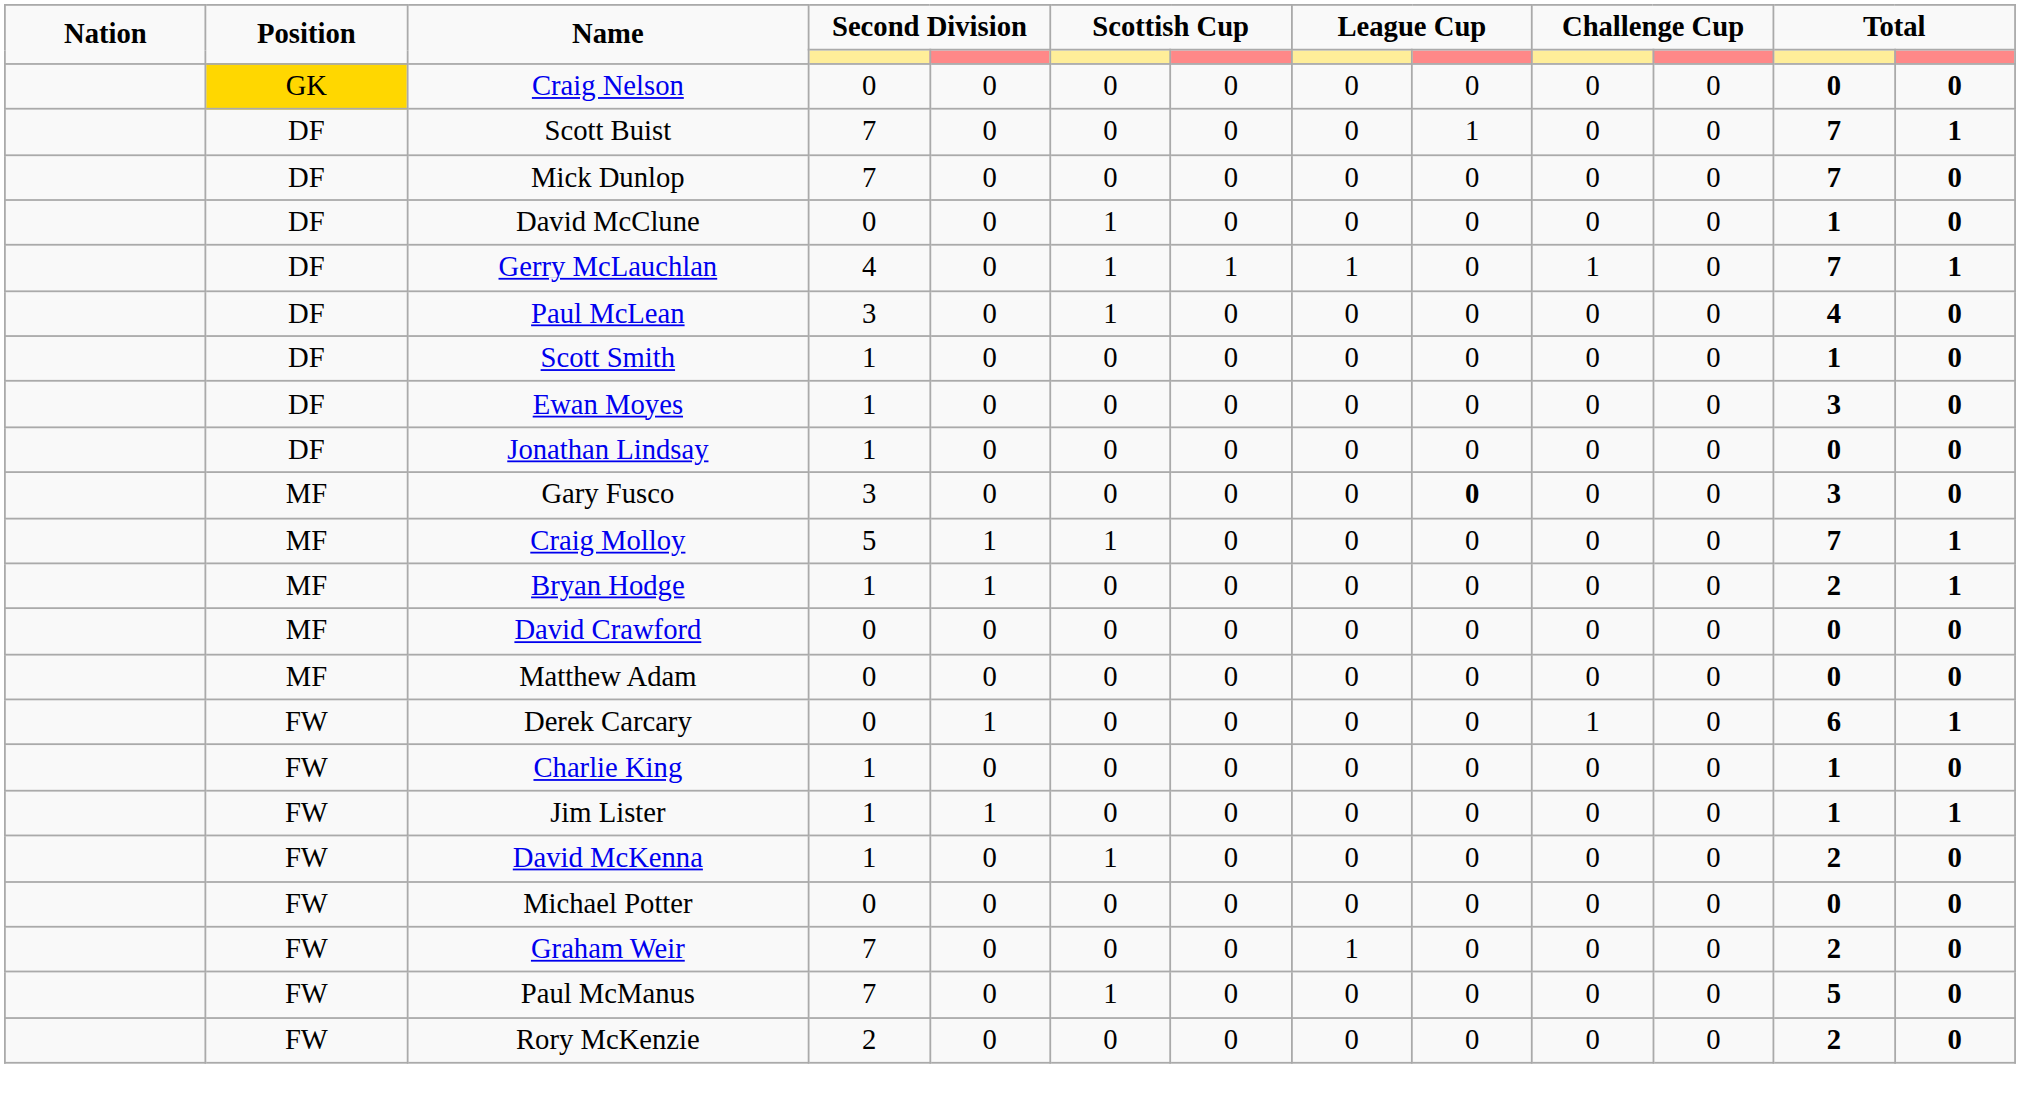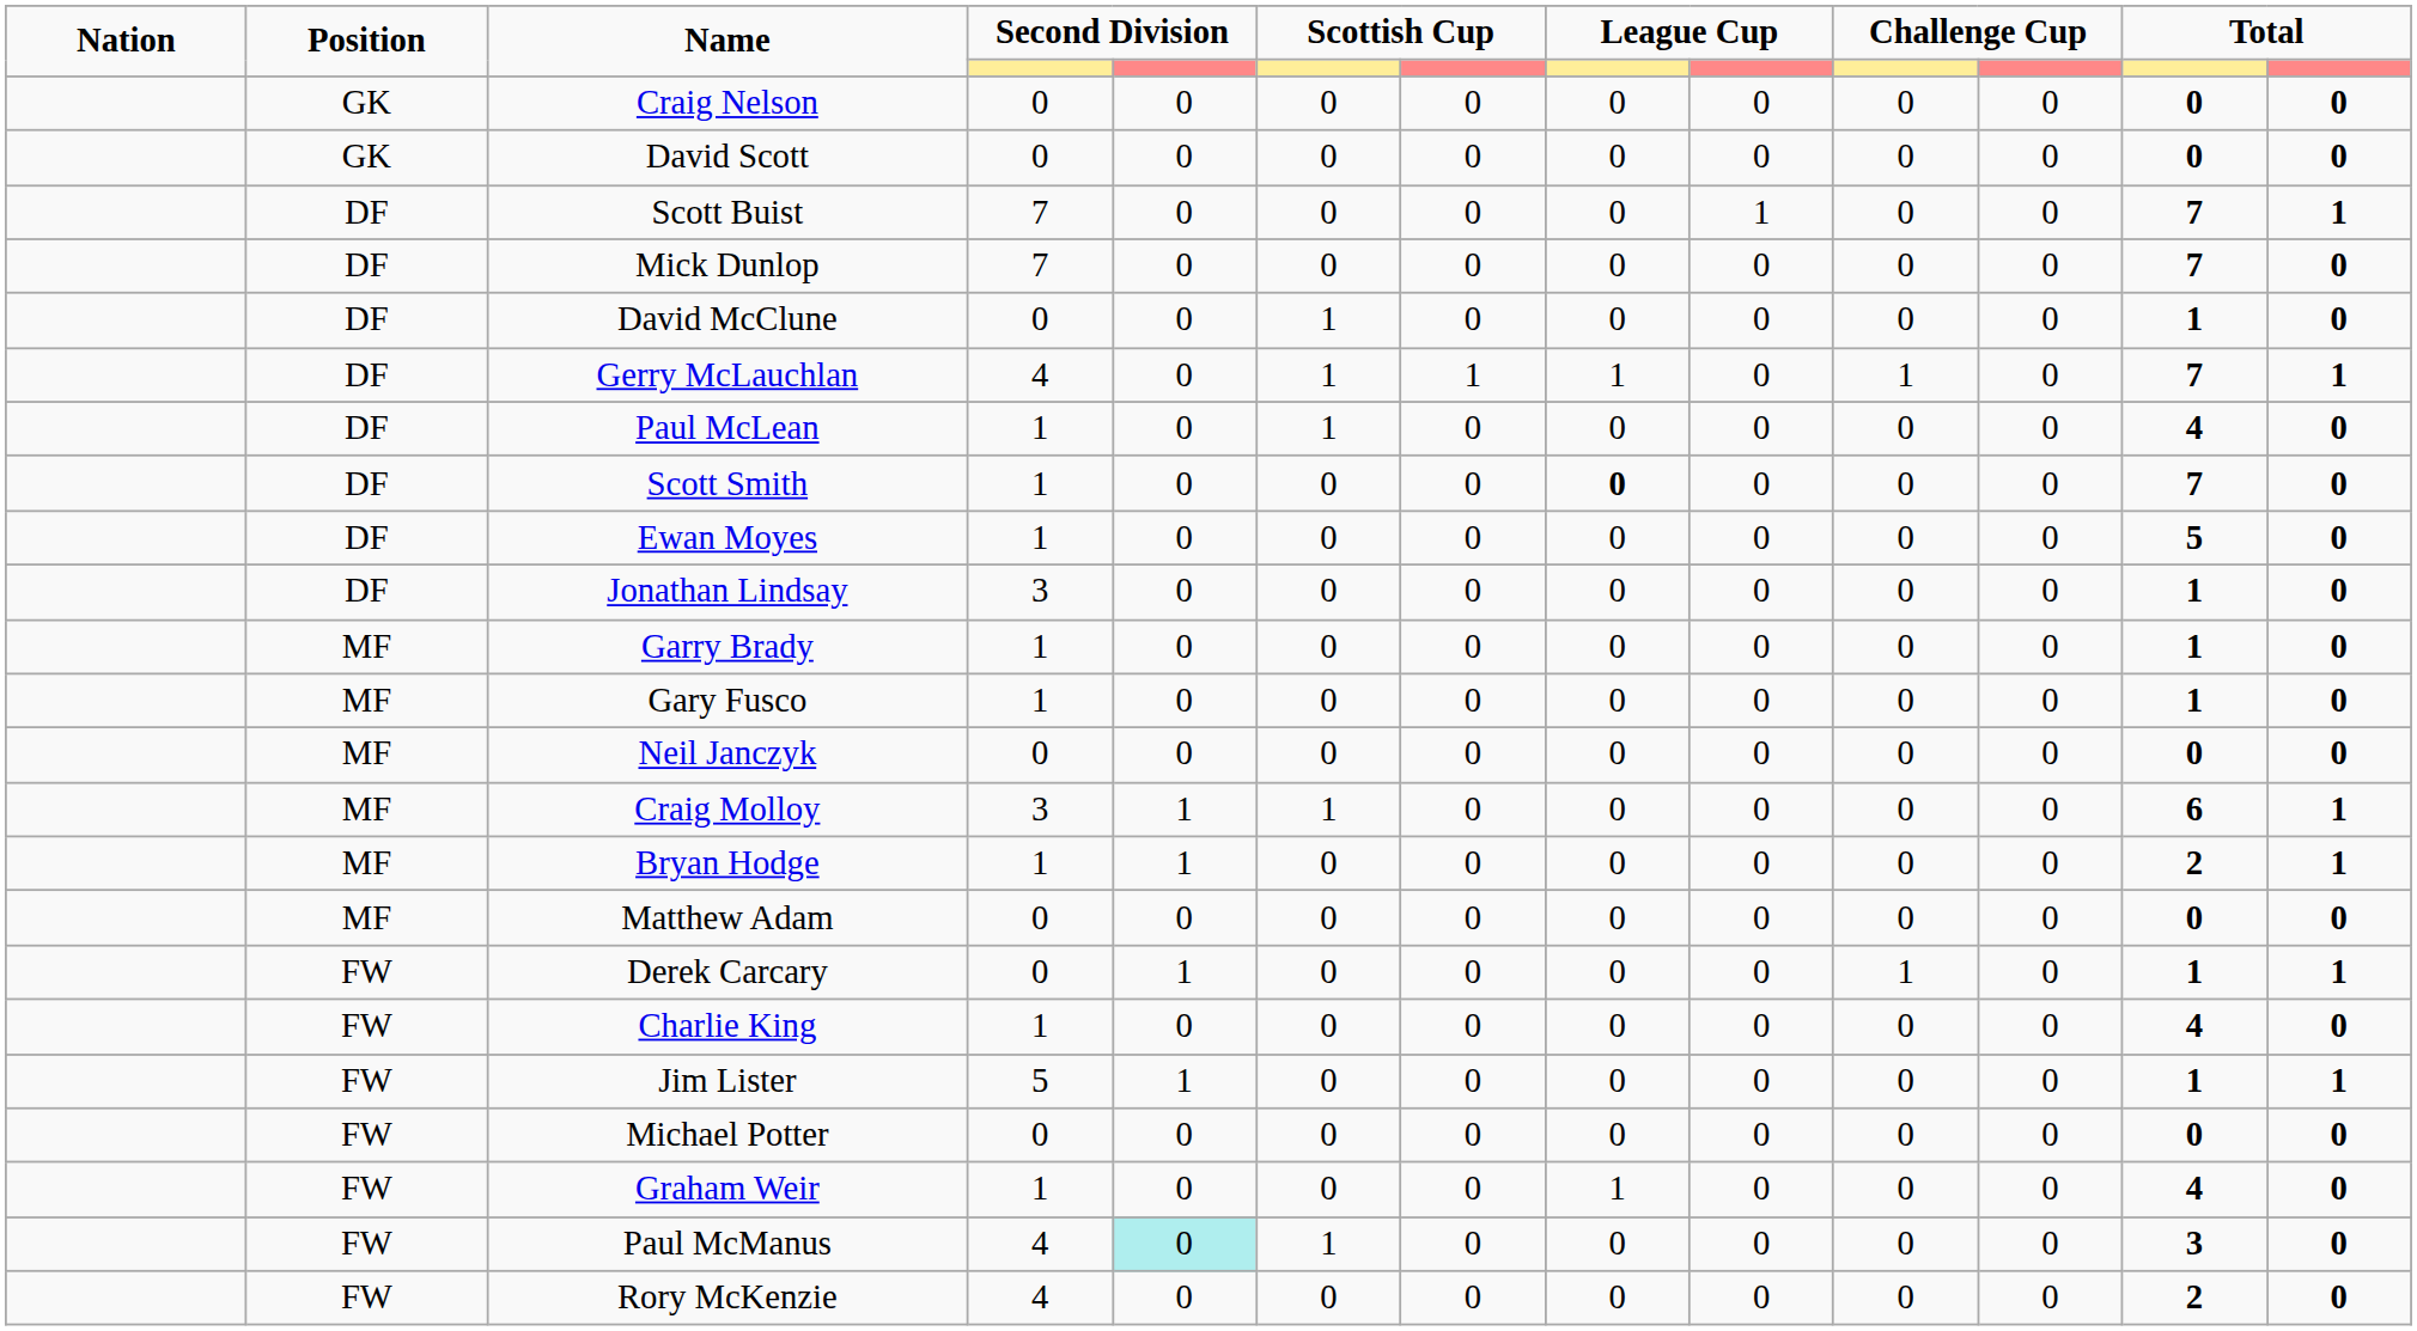Craig Nelson | Position: gold background -> no background
+ row: GK | David Scott | 0 | 0 | 0 | 0 | 0 | 0 | 0 | 0 | 0 | 0
Paul McLean | column 4: 3 -> 1
Scott Smith | column 8: normal -> bold
Scott Smith | column 12: 1 -> 7
Ewan Moyes | column 12: 3 -> 5
Jonathan Lindsay | column 4: 1 -> 3
Jonathan Lindsay | column 12: 0 -> 1
+ row: MF | Garry Brady | 1 | 0 | 0 | 0 | 0 | 0 | 0 | 0 | 1 | 0
Gary Fusco | column 4: 3 -> 1
Gary Fusco | column 9: bold -> normal
Gary Fusco | column 12: 3 -> 1
+ row: MF | Neil Janczyk | 0 | 0 | 0 | 0 | 0 | 0 | 0 | 0 | 0 | 0
Craig Molloy | column 4: 5 -> 3
Craig Molloy | column 12: 7 -> 6
- row: MF | David Crawford | 0 | 0 | 0 | 0 | 0 | 0 | 0 | 0 | 0 | 0
Derek Carcary | column 12: 6 -> 1
Charlie King | column 12: 1 -> 4
Jim Lister | column 4: 1 -> 5
- row: FW | David McKenna | 1 | 0 | 1 | 0 | 0 | 0 | 0 | 0 | 2 | 0
Graham Weir | column 4: 7 -> 1
Graham Weir | column 12: 2 -> 4
Paul McManus | column 4: 7 -> 4
Paul McManus | column 5: no background -> paleturquoise background
Paul McManus | column 12: 5 -> 3
Rory McKenzie | column 4: 2 -> 4
